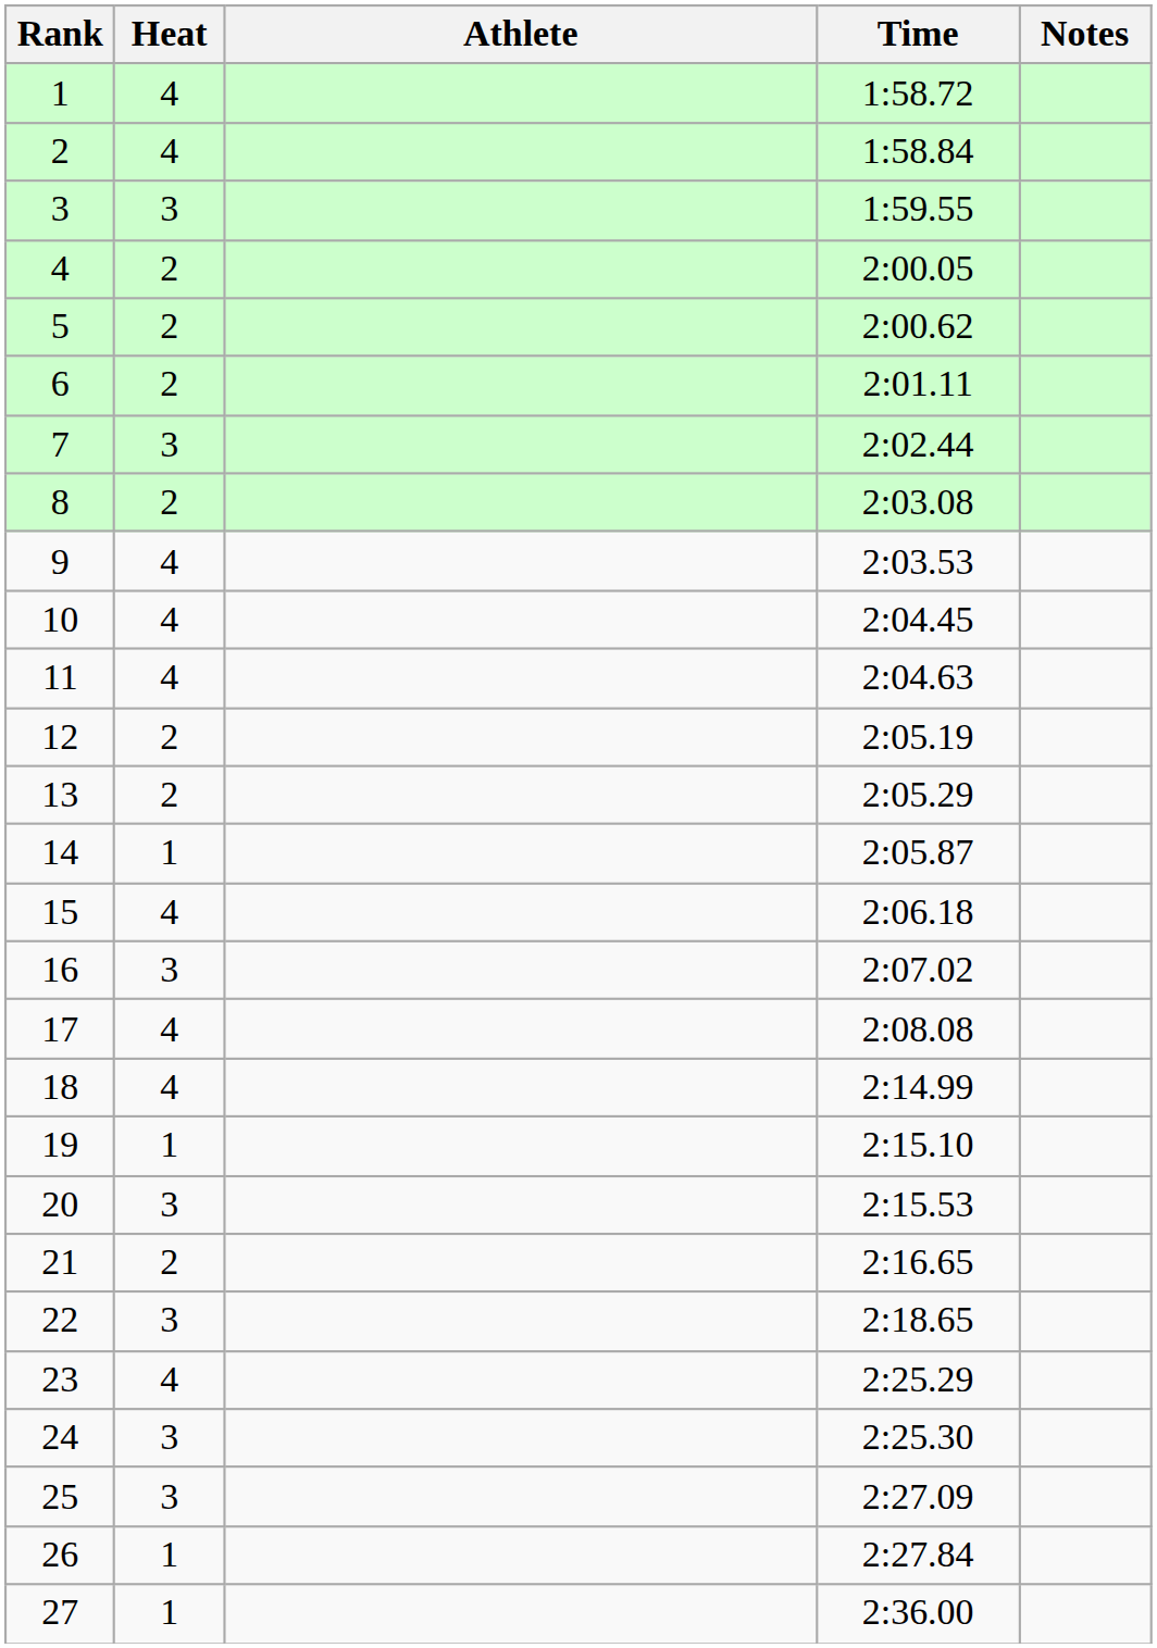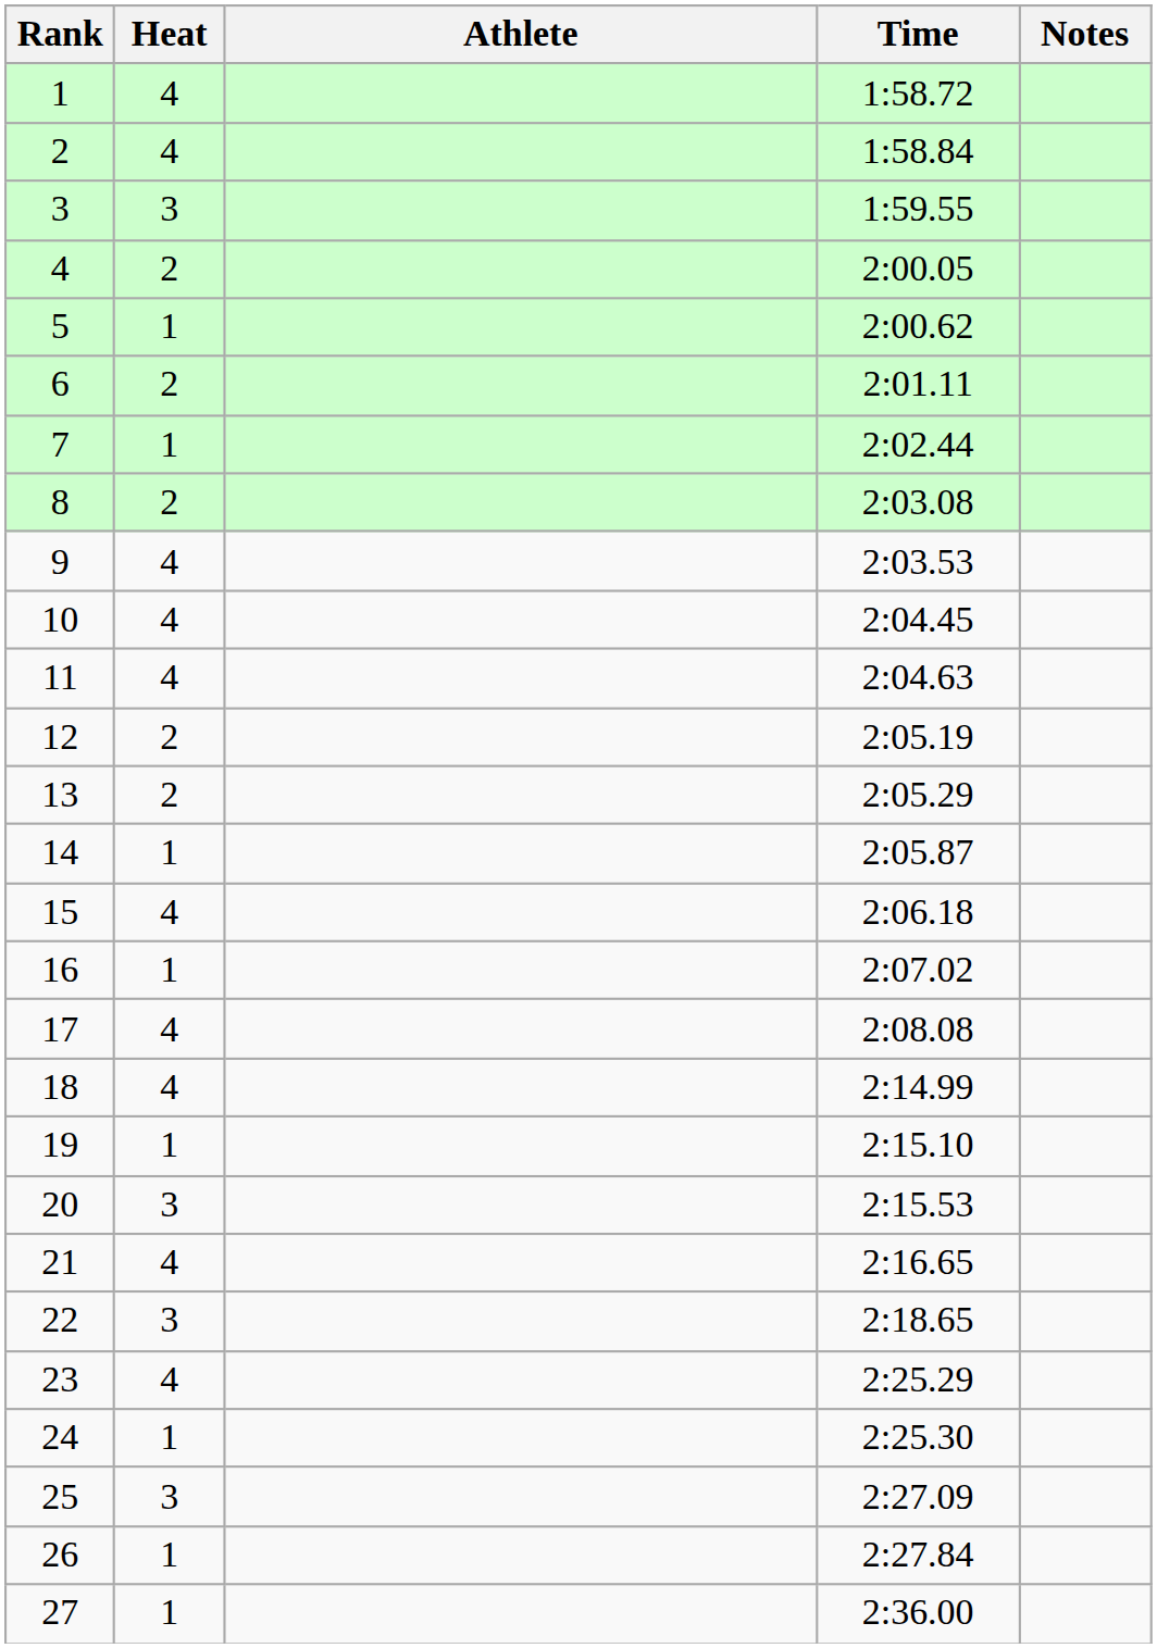5 | Heat: 2 -> 1
7 | Heat: 3 -> 1
16 | Heat: 3 -> 1
21 | Heat: 2 -> 4
24 | Heat: 3 -> 1
